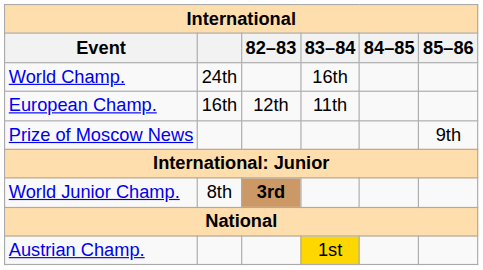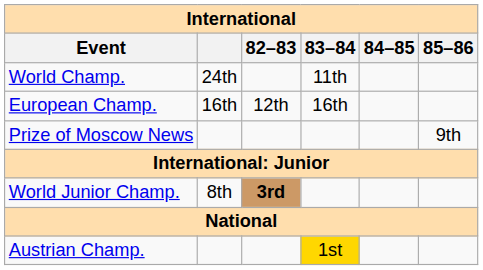World Champ. | 83–84: 16th -> 11th
European Champ. | 83–84: 11th -> 16th
